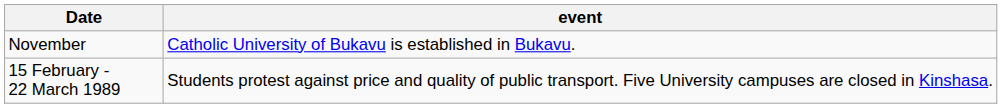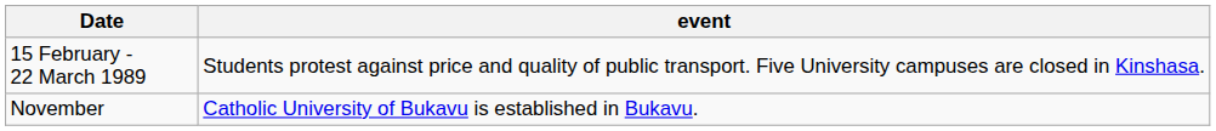rows swapped: 15 February - 22 March 1989 <-> November
